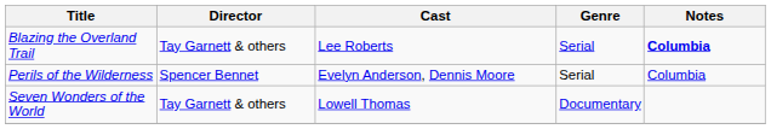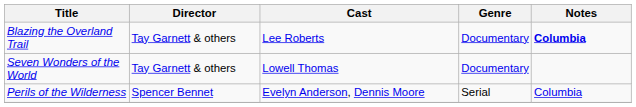Blazing the Overland Trail | Genre: Serial -> Documentary
rows swapped: Perils of the Wilderness <-> Seven Wonders of the World
